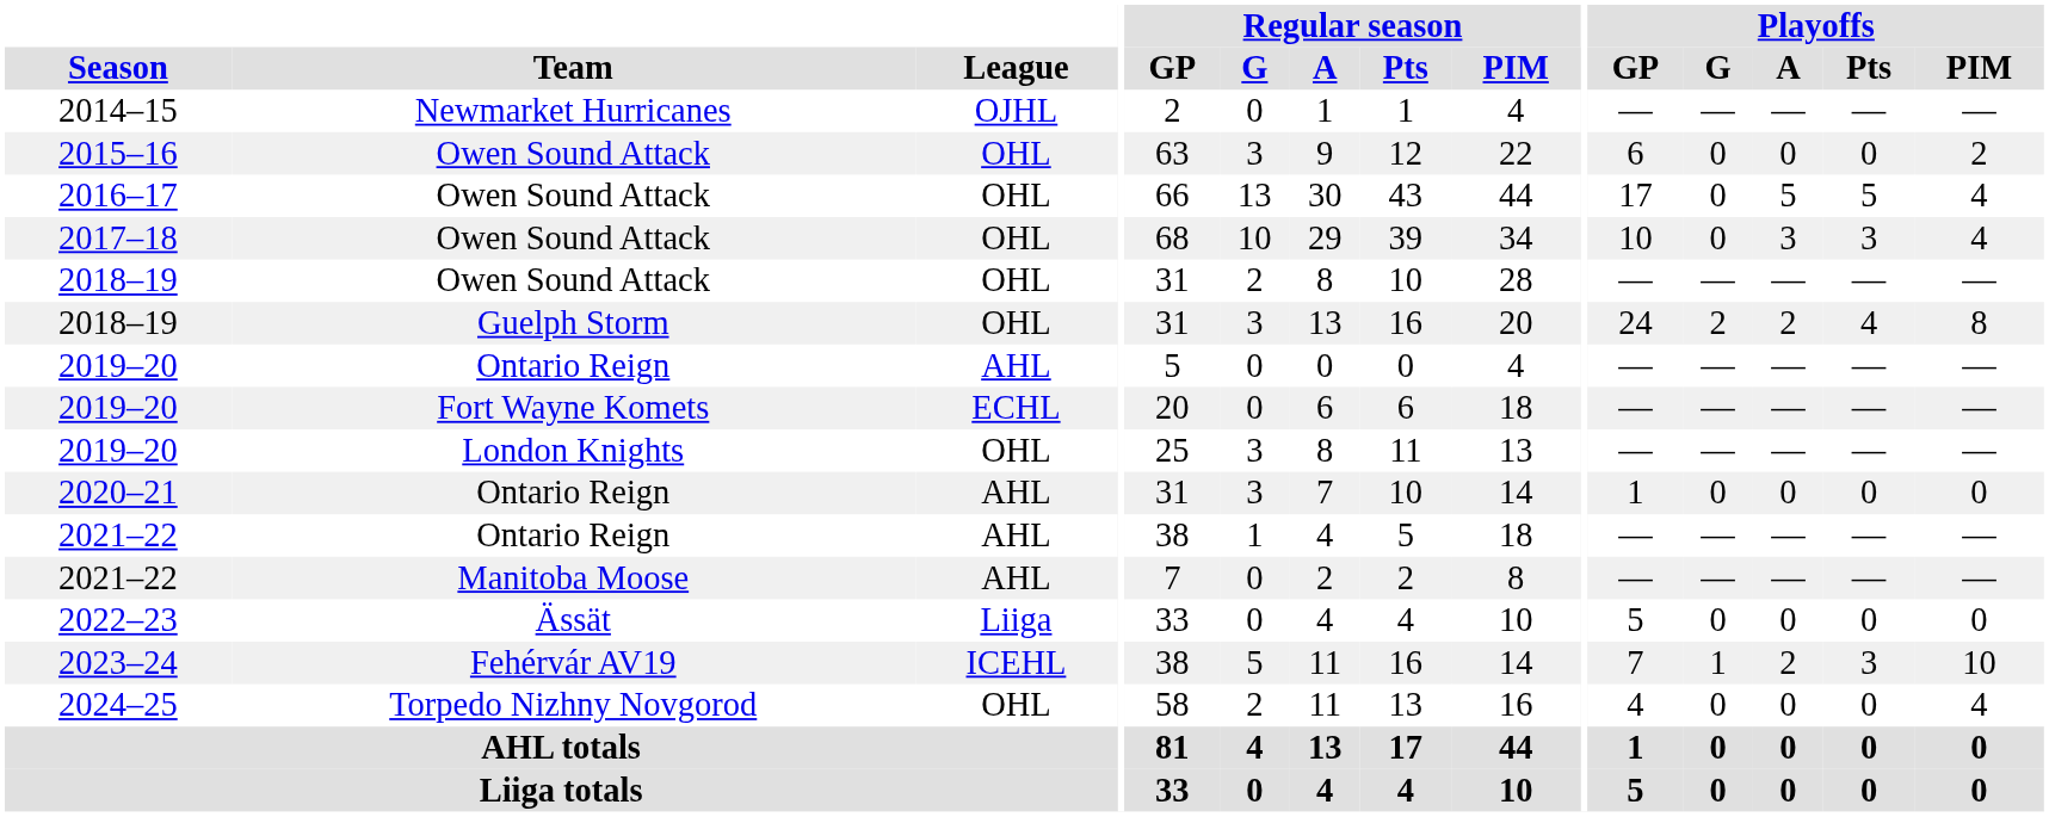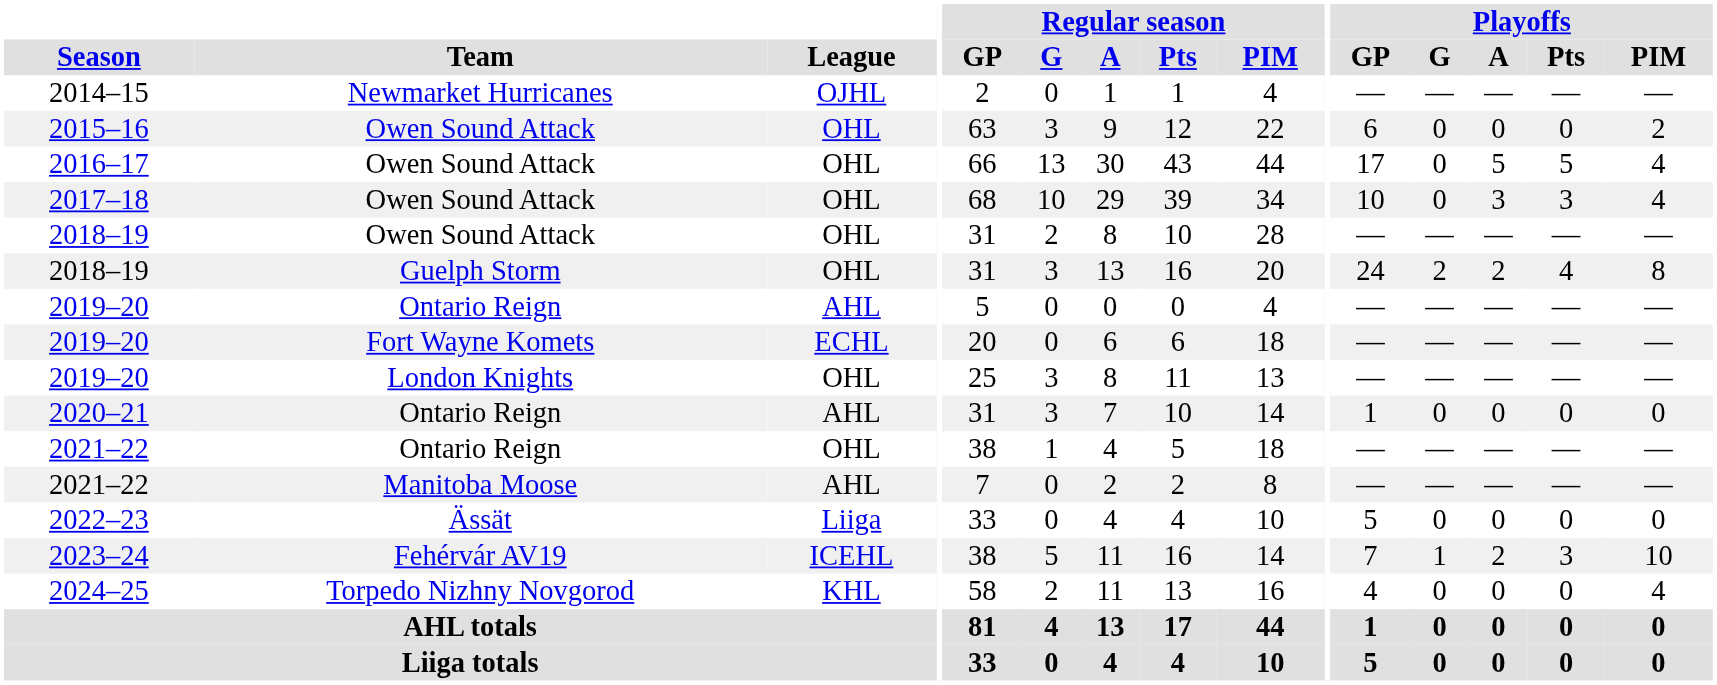2021–22 / Ontario Reign | League: AHL -> OHL
2024–25 | League: OHL -> KHL
